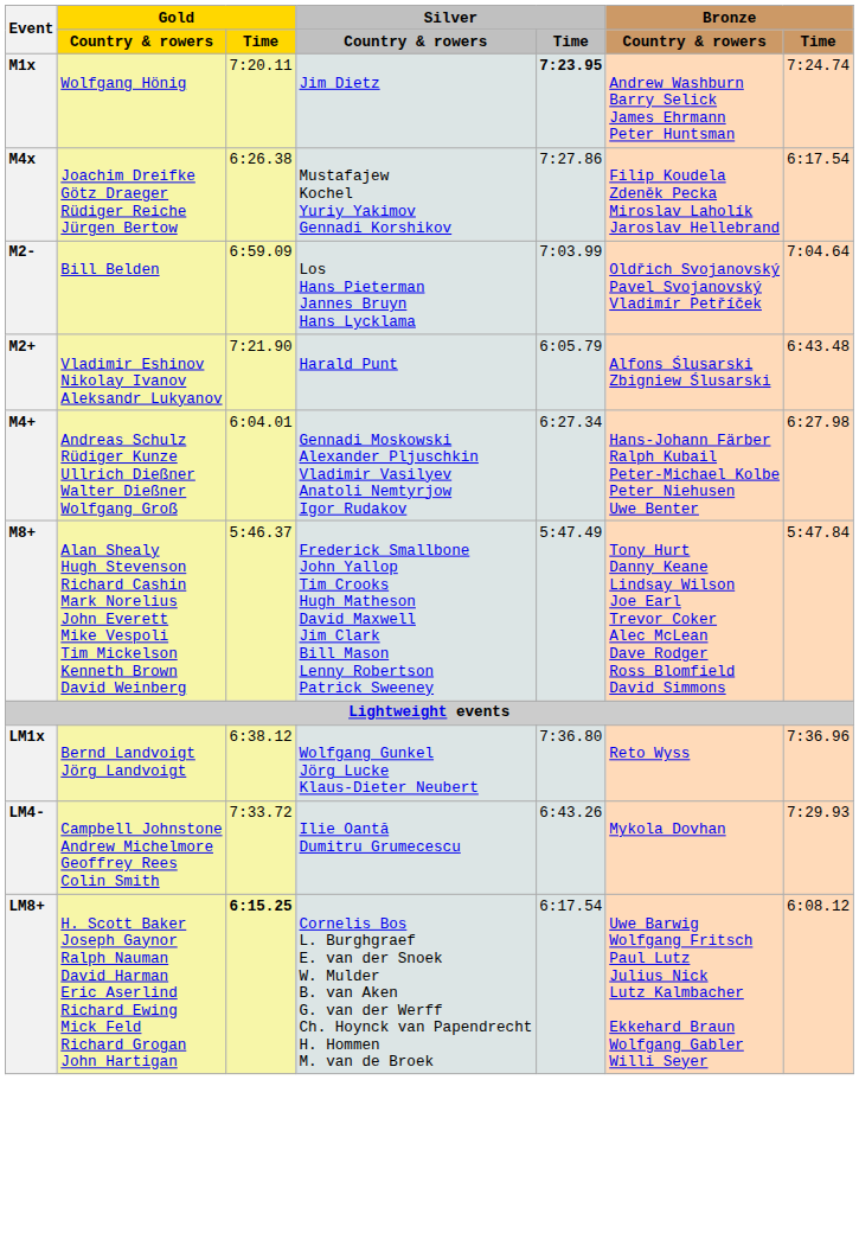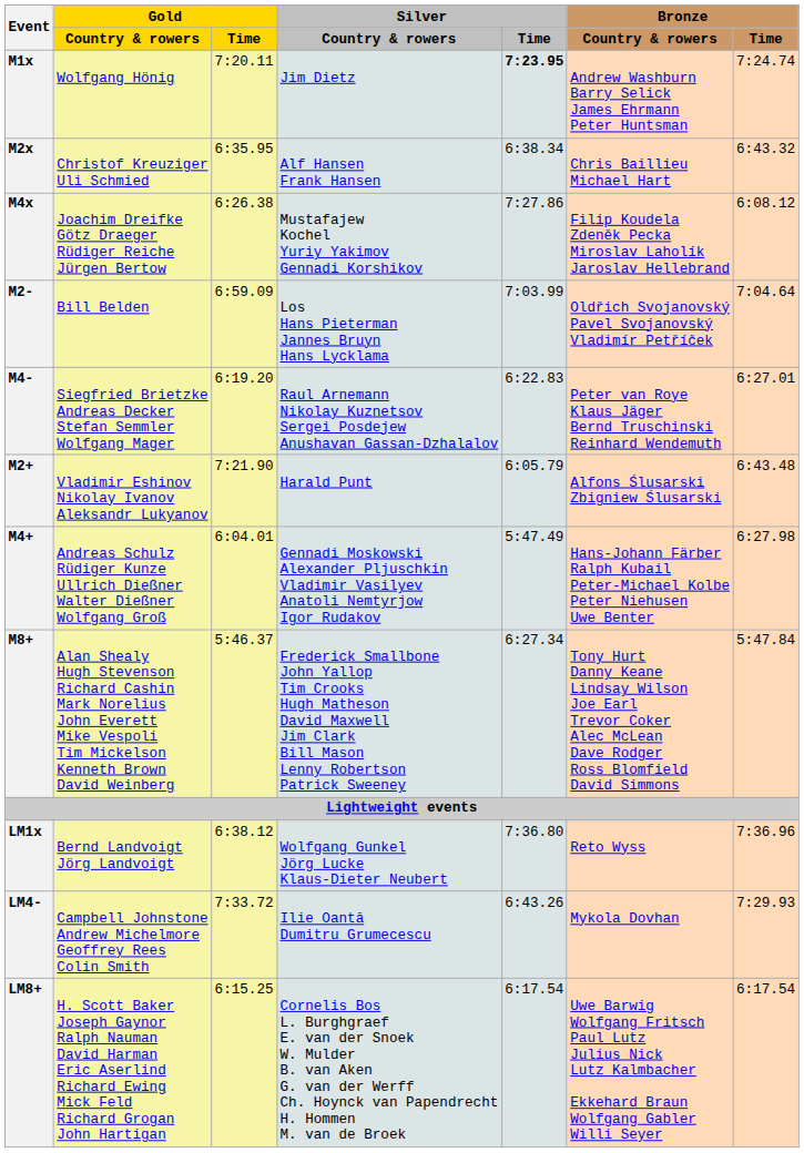+ row: M2x | Christof Kreuziger Uli Schmied | 6:35.95 | Alf Hansen Frank Hansen | 6:38.34 | Chris Baillieu Michael Hart | 6:43.32
M4x | Bronze / Time: 6:17.54 -> 6:08.12
+ row: M4- | Siegfried Brietzke Andreas Decker Stefan Semmler Wolfgang Mager | 6:19.20 | Raul Arnemann Nikolay Kuznetsov Sergei Posdejew Anushavan Gassan-Dzhalalov | 6:22.83 | Peter van Roye Klaus Jäger Bernd Truschinski Reinhard Wendemuth | 6:27.01
M4+ | Silver / Time: 6:27.34 -> 5:47.49
M8+ | Silver / Time: 5:47.49 -> 6:27.34
LM8+ | Gold / Time: bold -> normal
LM8+ | Bronze / Time: 6:08.12 -> 6:17.54
